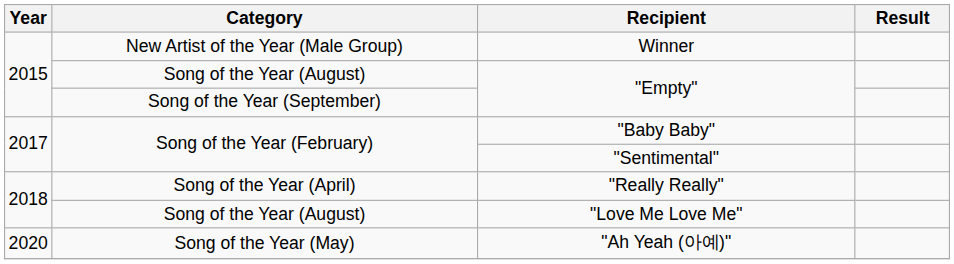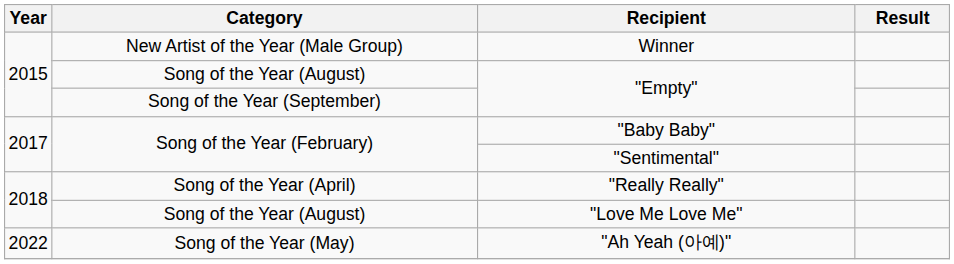"Ah Yeah (아예)" | Year: 2020 -> 2022
